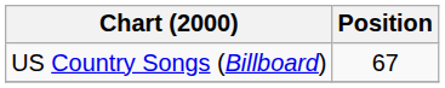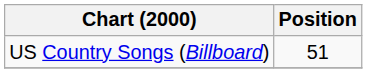US Country Songs (Billboard) | Position: 67 -> 51
